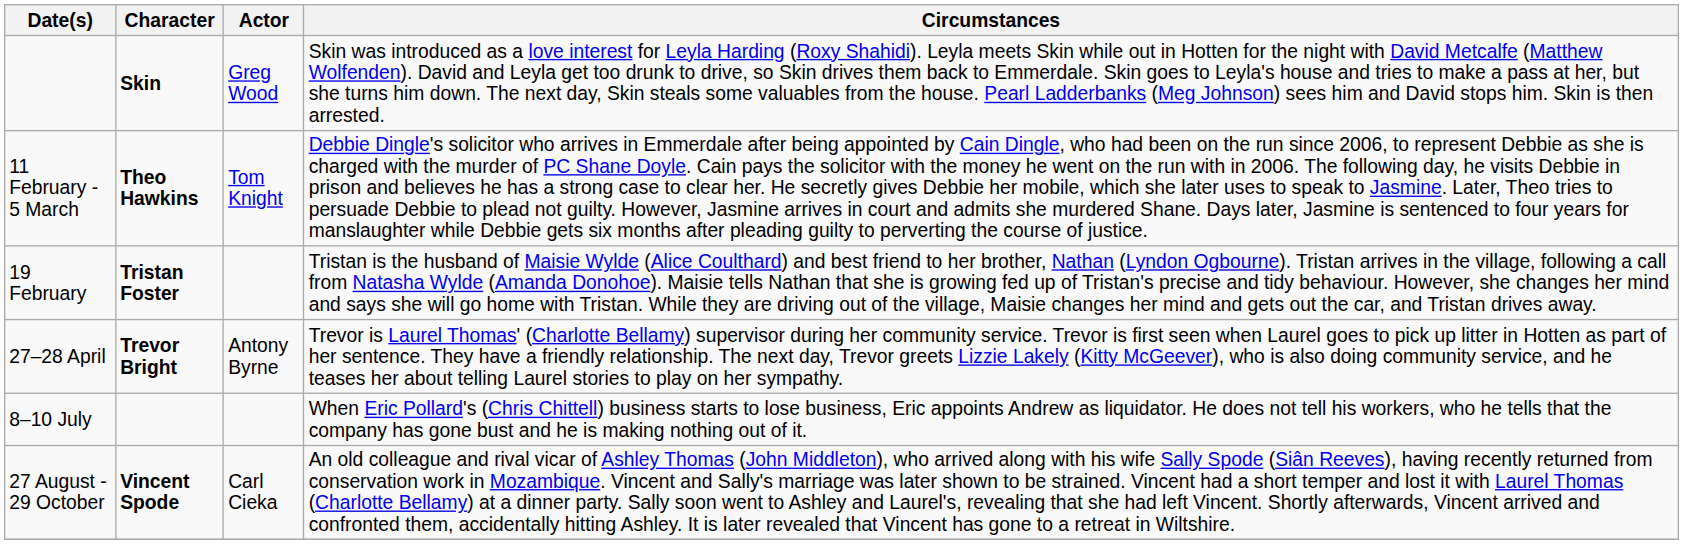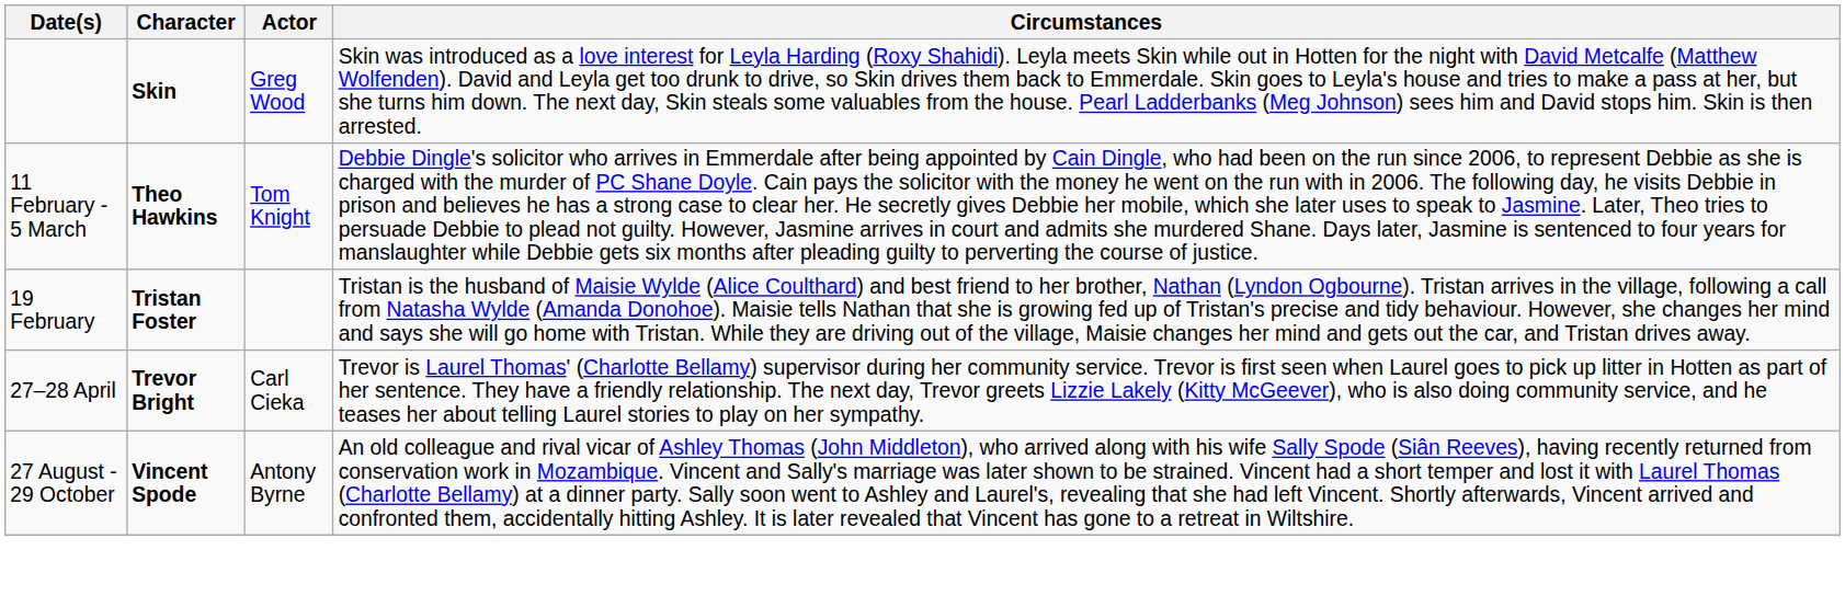27–28 April | Actor: Antony Byrne -> Carl Cieka
- row: 8–10 July | When Eric Pollard's (Chris Chittell) business starts to lose business, Eric appoints Andrew as liquidator. He does not tell his workers, who he tells that the company has gone bust and he is making nothing out of it.
27 August - 29 October | Actor: Carl Cieka -> Antony Byrne
